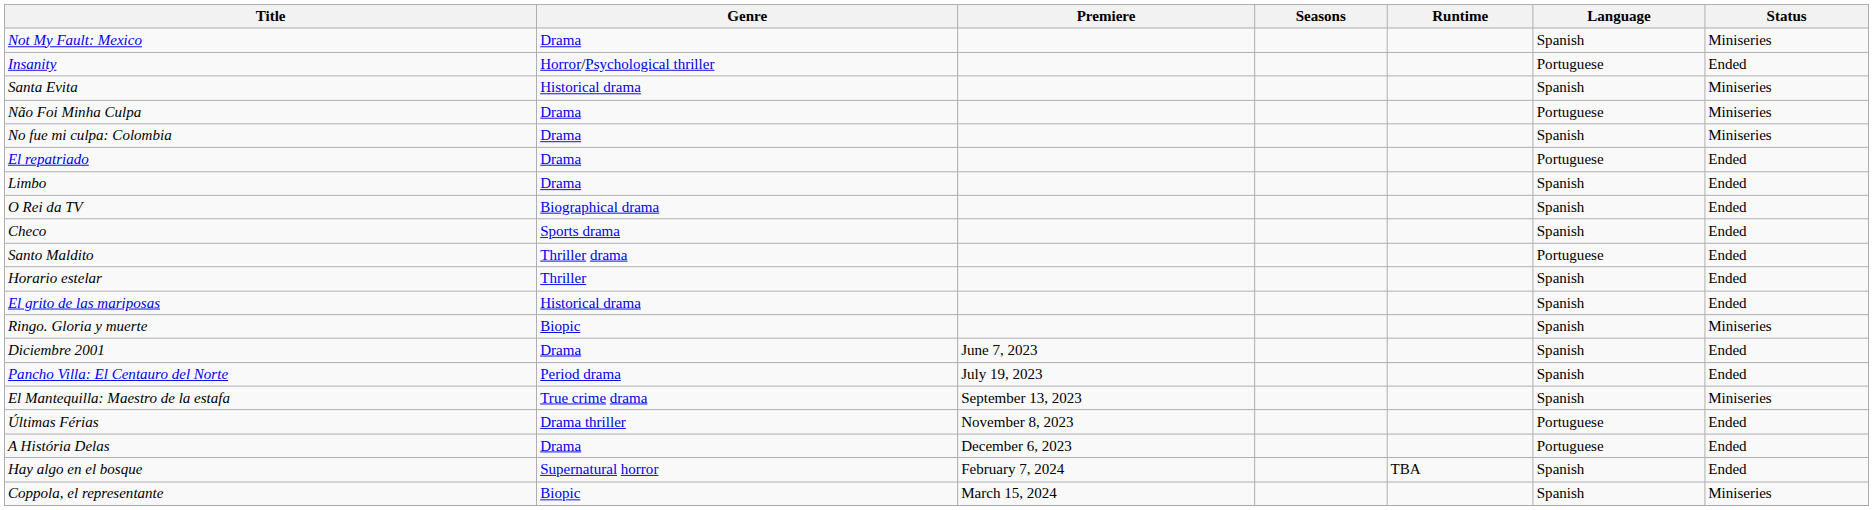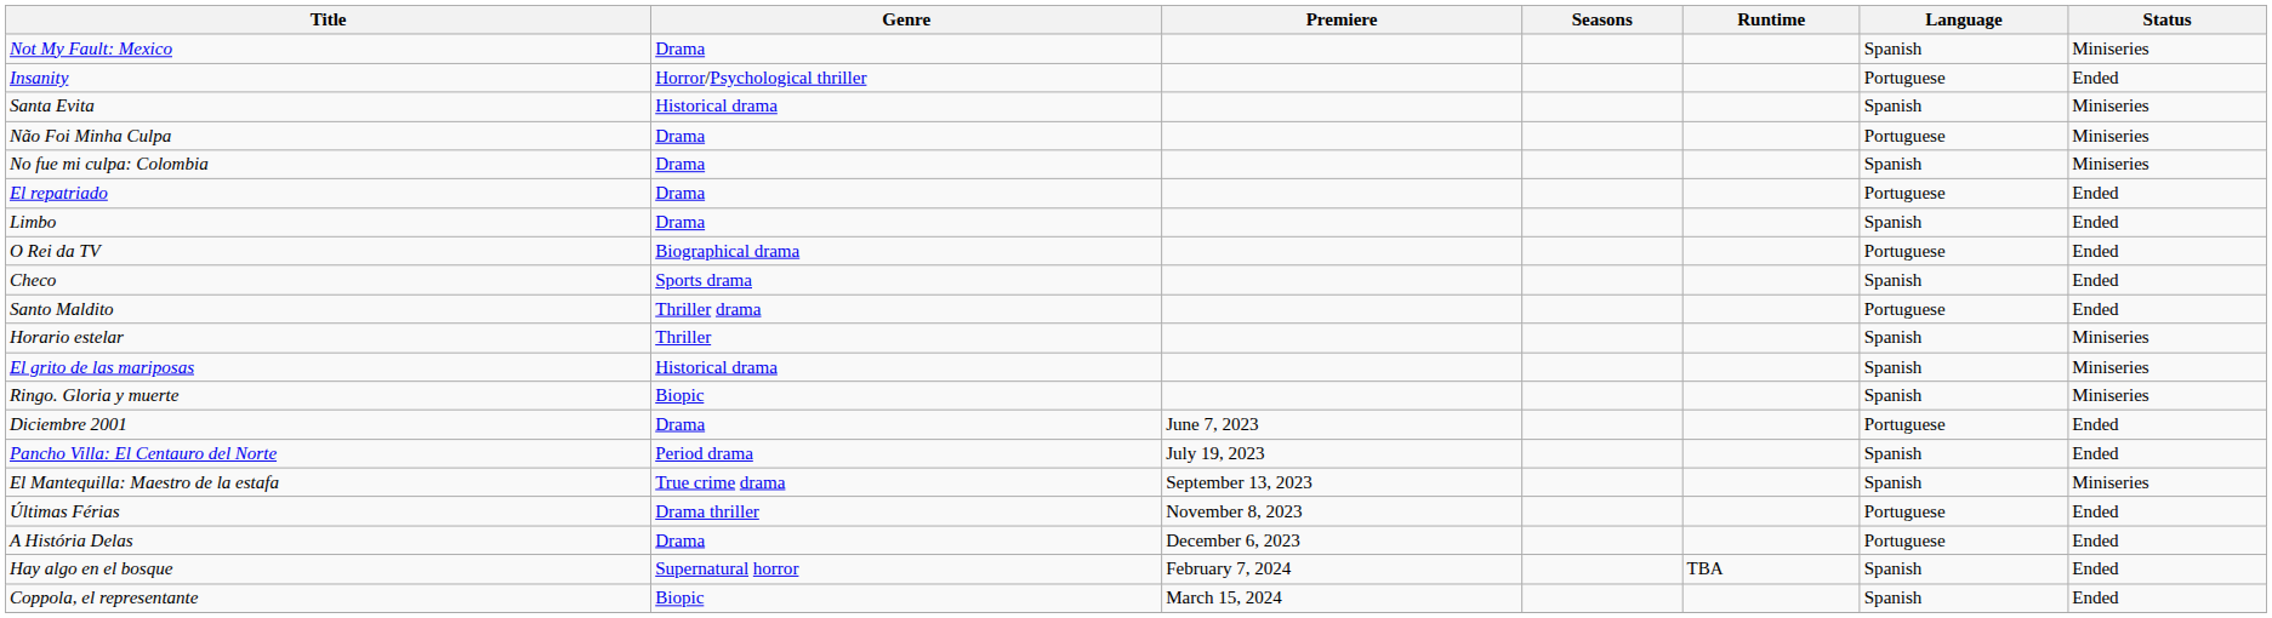O Rei da TV | Language: Spanish -> Portuguese
Horario estelar | Status: Ended -> Miniseries
El grito de las mariposas | Status: Ended -> Miniseries
Diciembre 2001 | Language: Spanish -> Portuguese
Coppola, el representante | Status: Miniseries -> Ended
